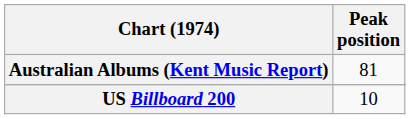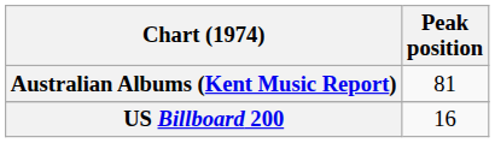US Billboard 200 | Peak position: 10 -> 16
